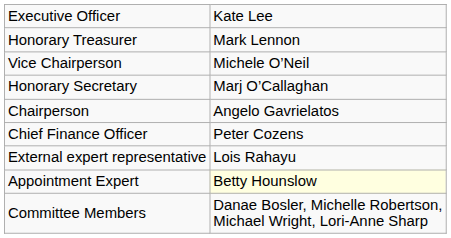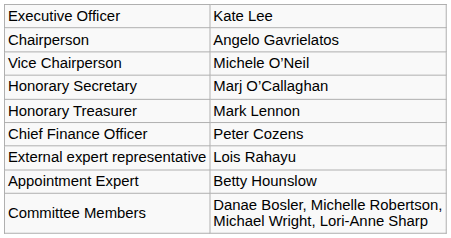rows swapped: Chairperson <-> Honorary Treasurer
Appointment Expert | column 2: lightyellow background -> no background
